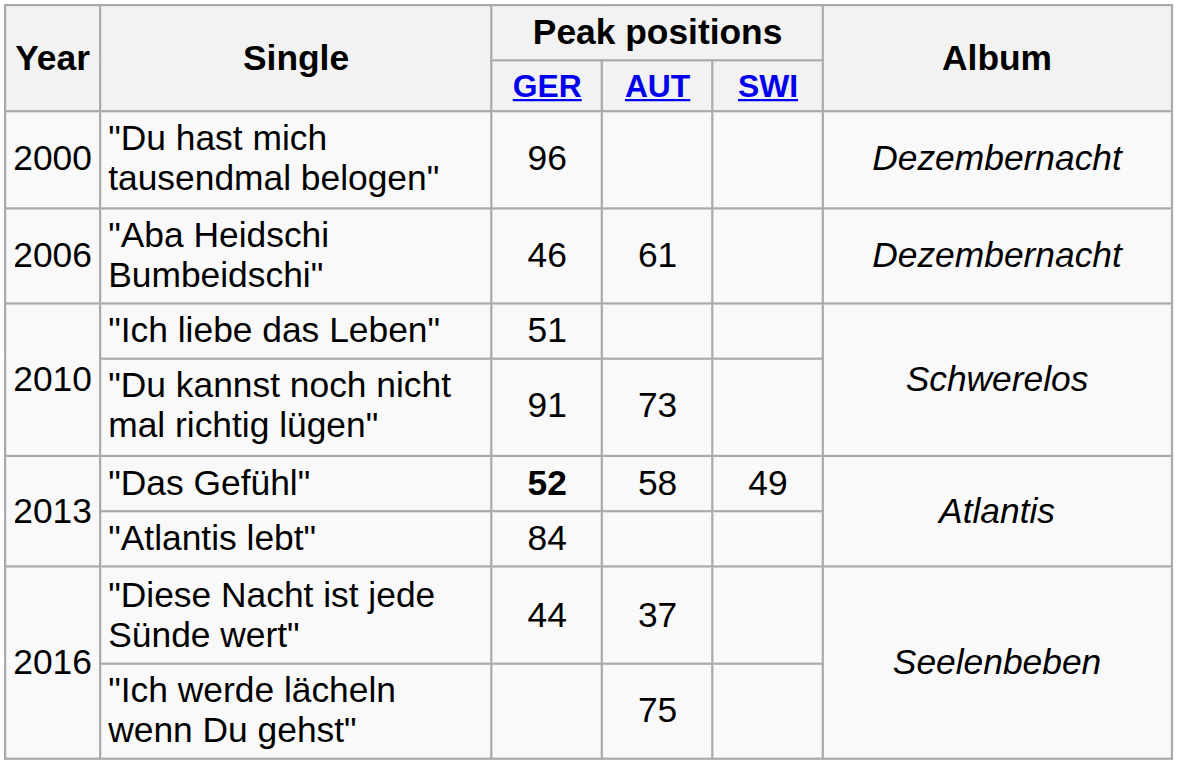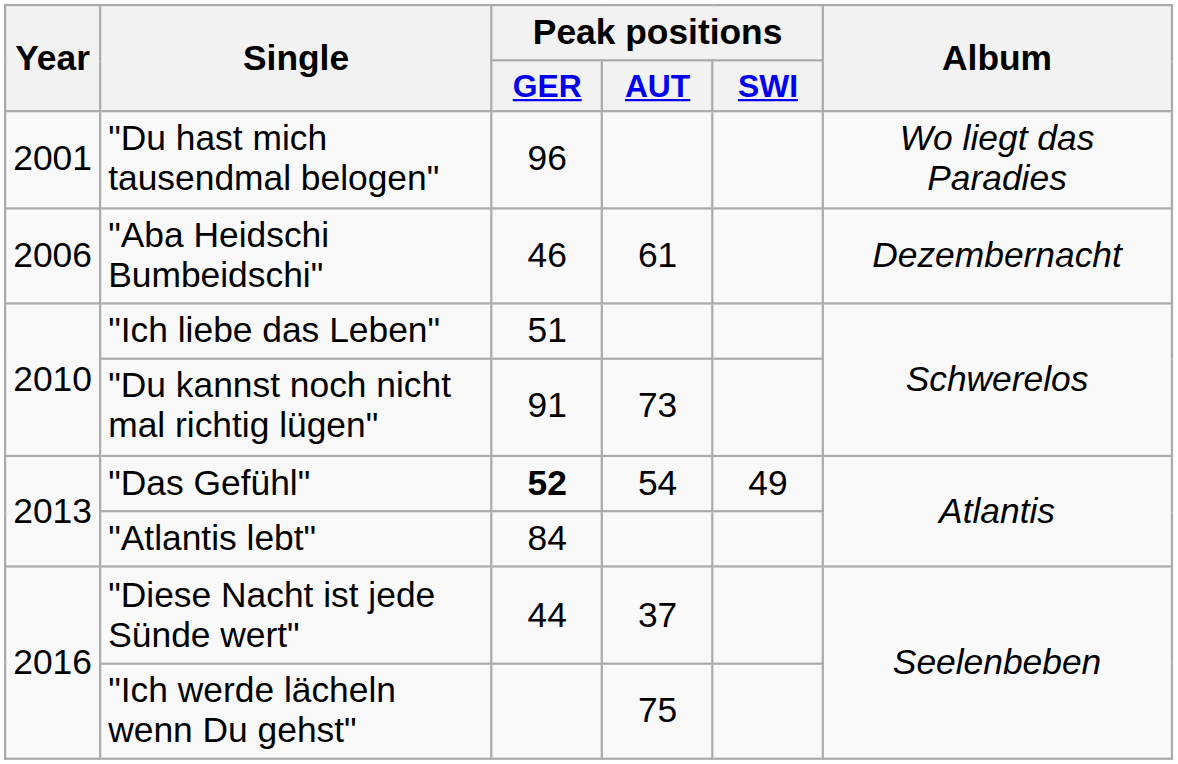"Du hast mich tausendmal belogen" | Year: 2000 -> 2001
"Du hast mich tausendmal belogen" | Album: Dezembernacht -> Wo liegt das Paradies
"Das Gefühl" | Peak positions / AUT: 58 -> 54
